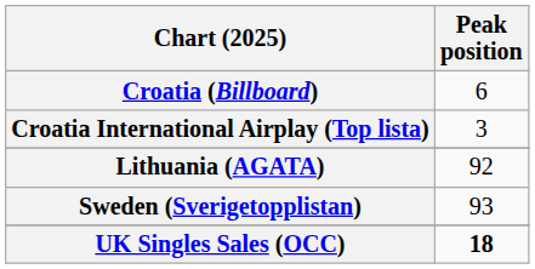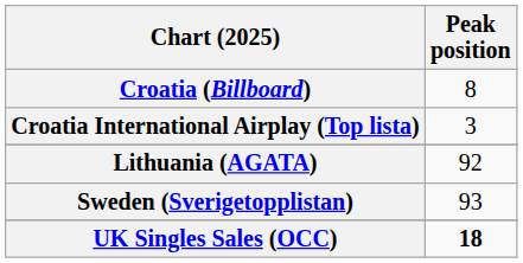Croatia (Billboard) | Peak position: 6 -> 8
